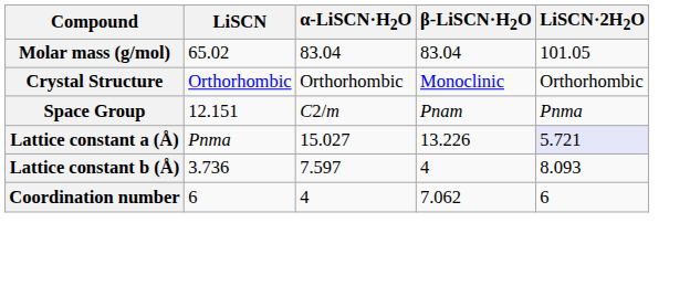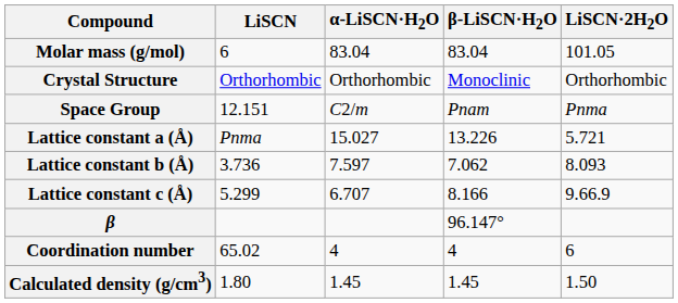Molar mass (g/mol) | LiSCN: 65.02 -> 6
Lattice constant a (Å) | LiSCN·2H2O: lavender background -> no background
Lattice constant b (Å) | β-LiSCN·H2O: 4 -> 7.062
+ row: Lattice constant c (Å) | 5.299 | 6.707 | 8.166 | 9.66.9
+ row: β | 96.147°
Coordination number | LiSCN: 6 -> 65.02
Coordination number | β-LiSCN·H2O: 7.062 -> 4
+ row: Calculated density (g/cm3) | 1.80 | 1.45 | 1.45 | 1.50
